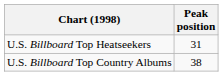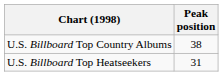rows swapped: U.S. Billboard Top Country Albums <-> U.S. Billboard Top Heatseekers
